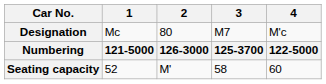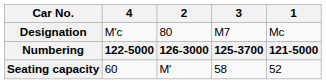columns swapped: 1 <-> 4
